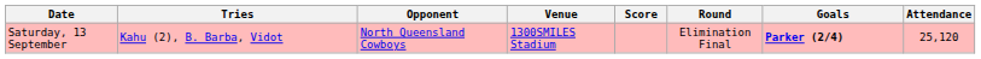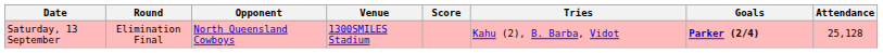columns swapped: Round <-> Tries
Saturday, 13 September | Attendance: 25,120 -> 25,128
